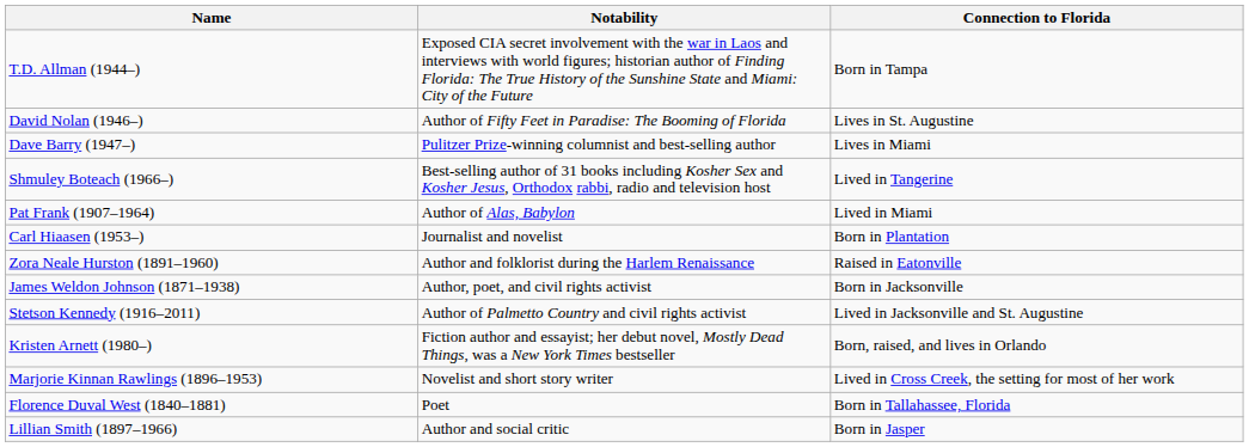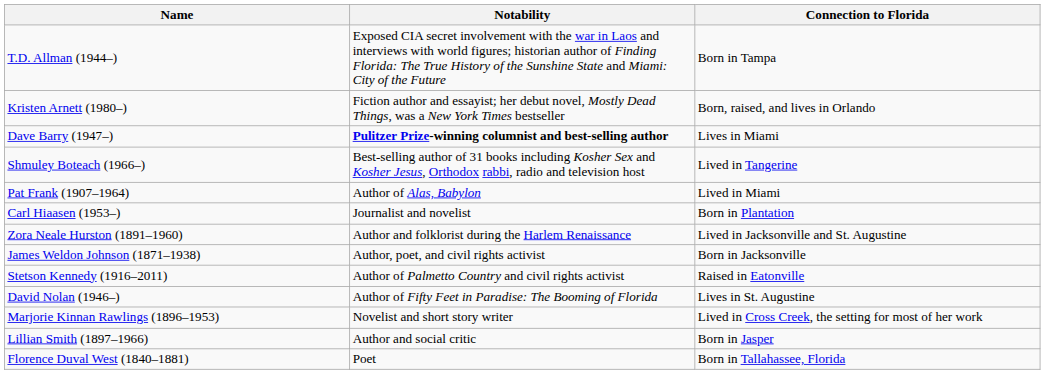rows swapped: Kristen Arnett (1980–) <-> David Nolan (1946–)
Dave Barry (1947–) | Notability: normal -> bold
Zora Neale Hurston (1891–1960) | Connection to Florida: Raised in Eatonville -> Lived in Jacksonville and St. Augustine
Stetson Kennedy (1916–2011) | Connection to Florida: Lived in Jacksonville and St. Augustine -> Raised in Eatonville
rows swapped: Lillian Smith (1897–1966) <-> Florence Duval West (1840–1881)
